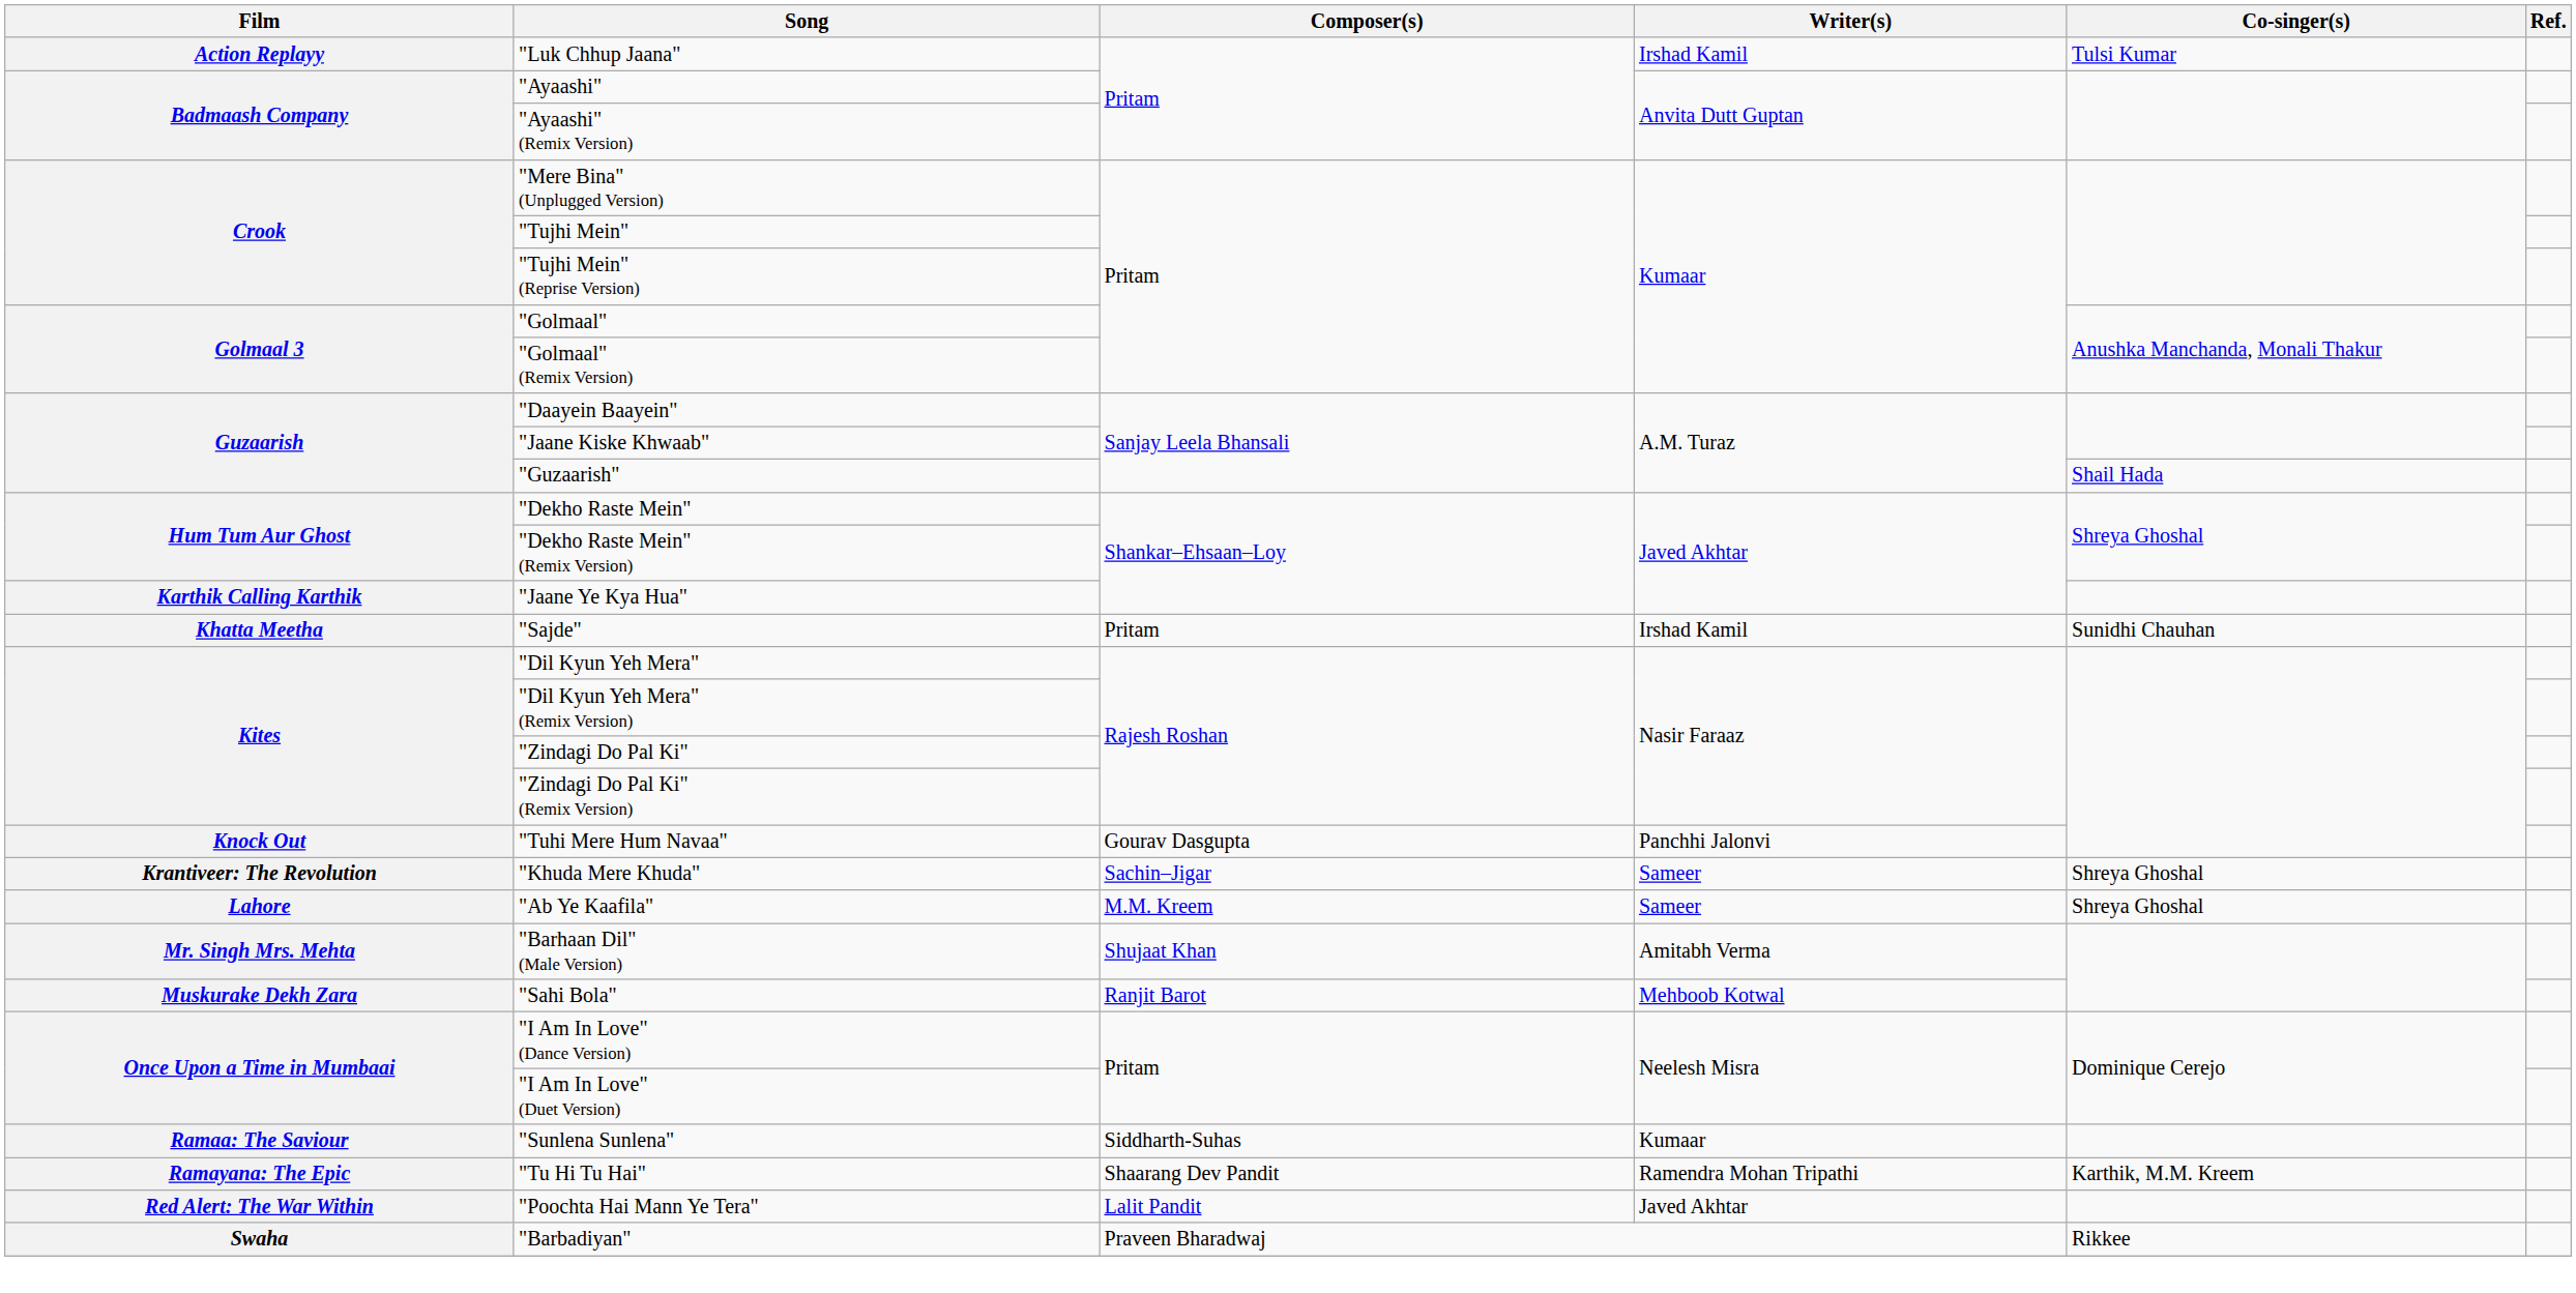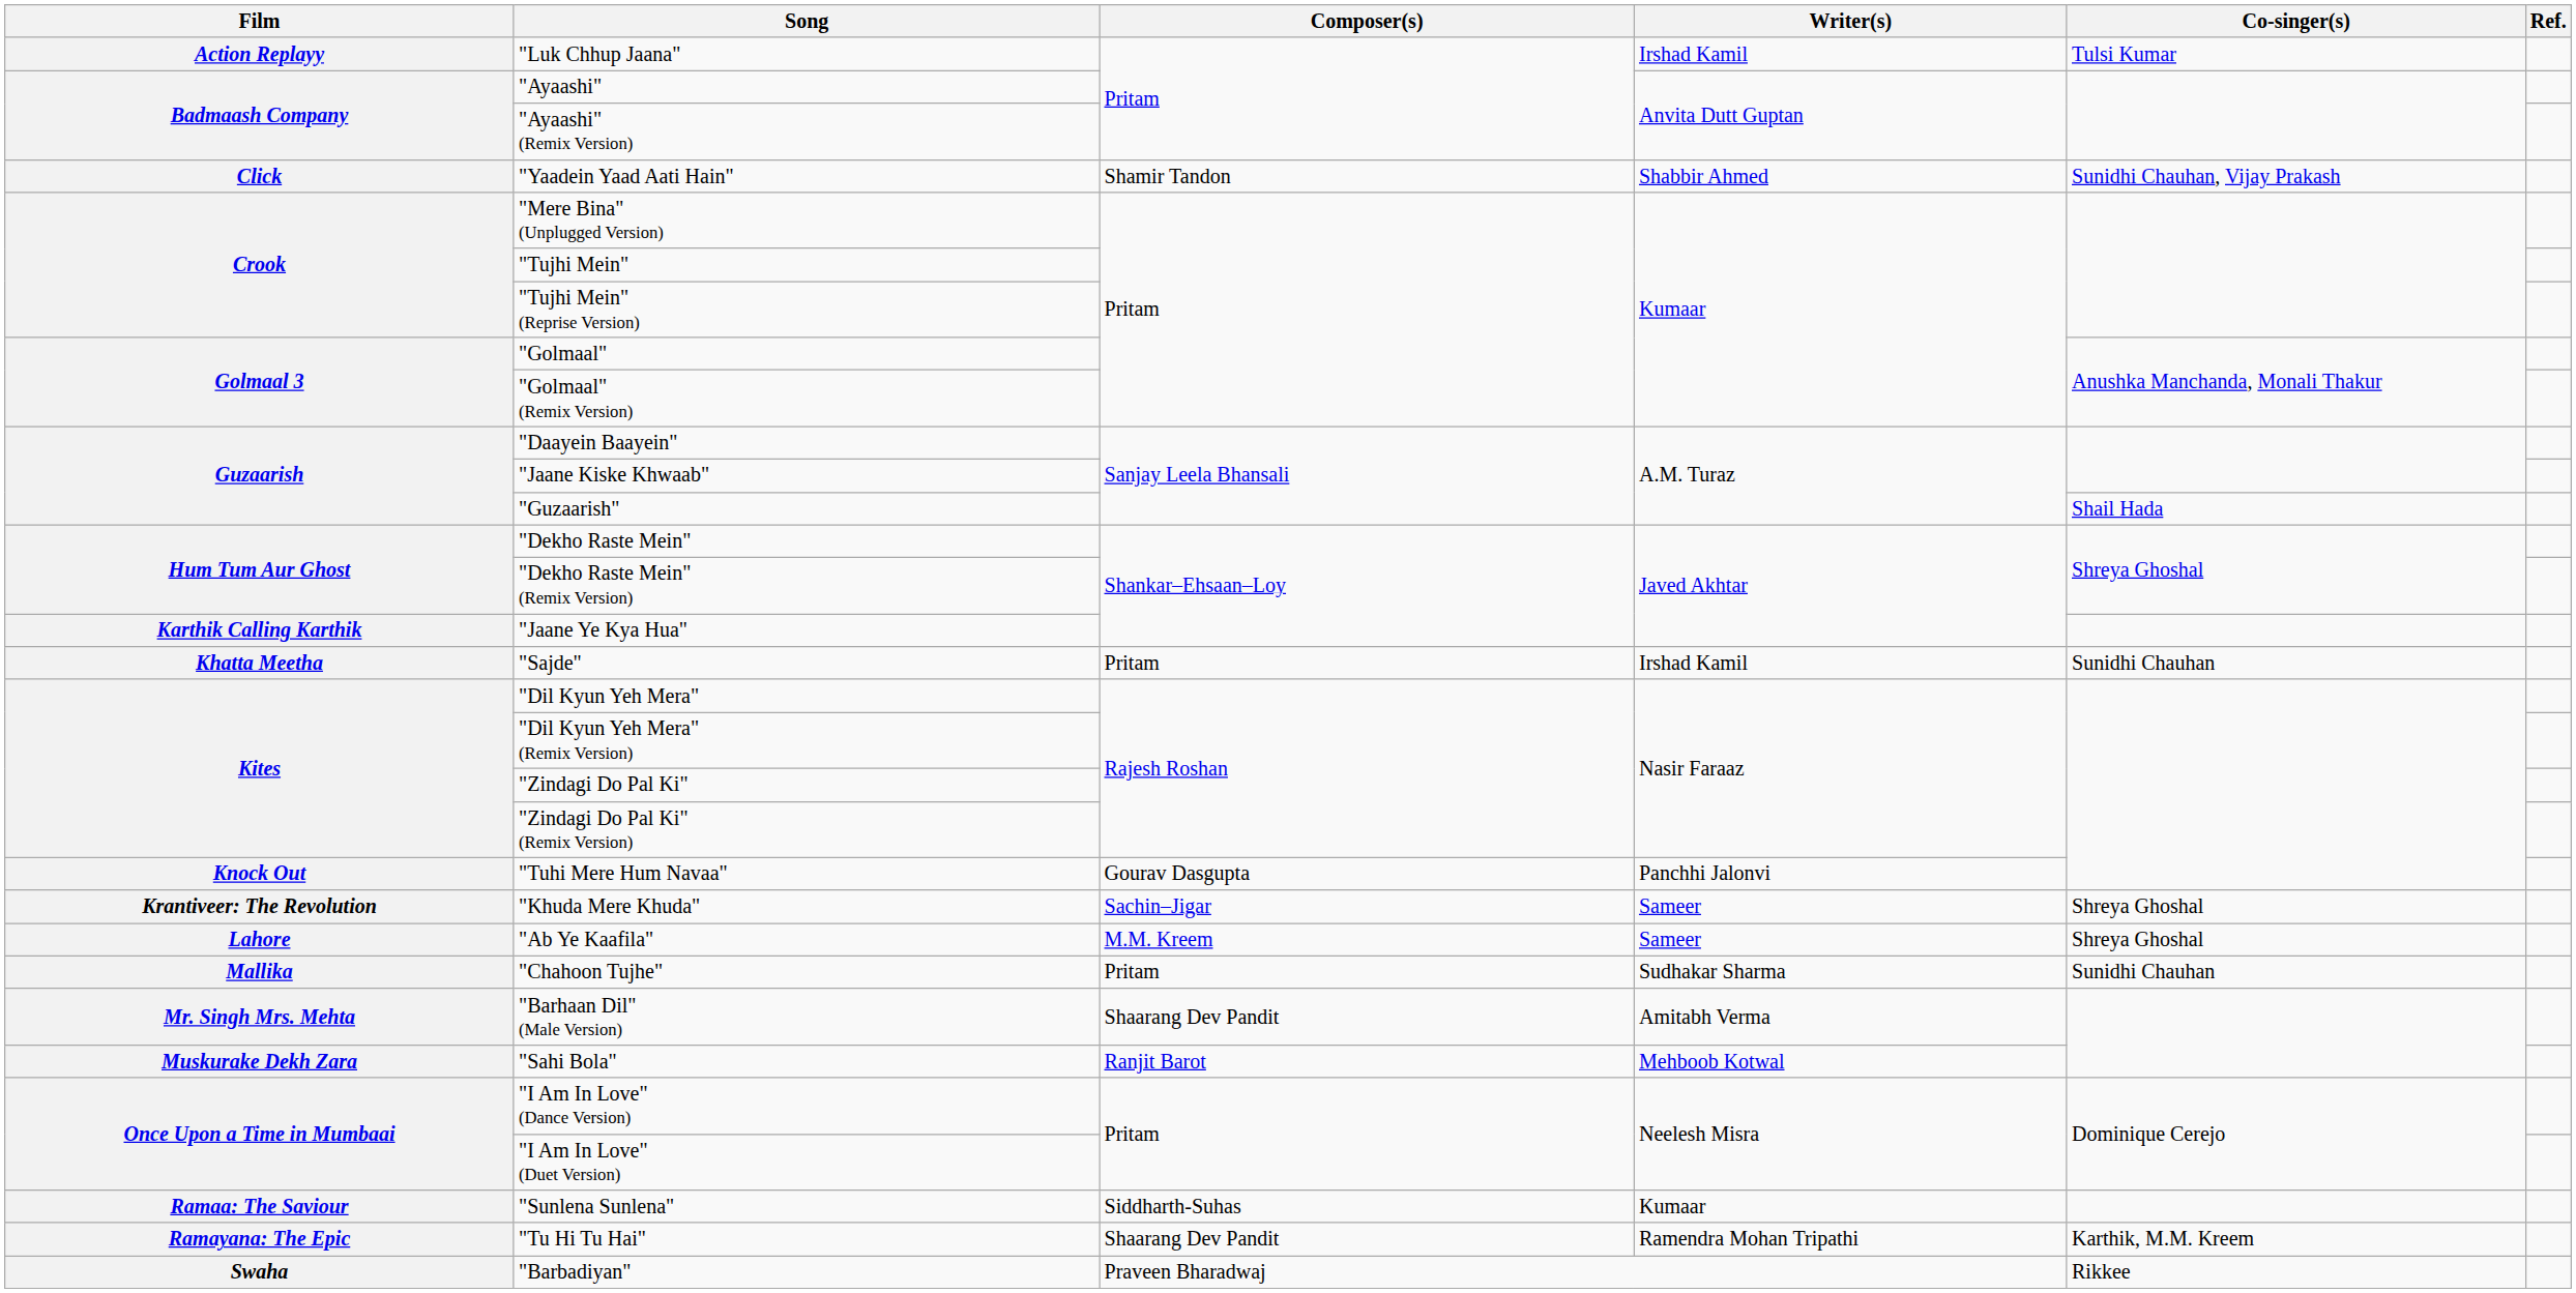+ row: Click | "Yaadein Yaad Aati Hain" | Shamir Tandon | Shabbir Ahmed | Sunidhi Chauhan, Vijay Prakash
+ row: Mallika | "Chahoon Tujhe" | Pritam | Sudhakar Sharma | Sunidhi Chauhan
"Barhaan Dil" (Male Version) | Composer(s): Shujaat Khan -> Shaarang Dev Pandit
- row: Red Alert: The War Within | "Poochta Hai Mann Ye Tera" | Lalit Pandit | Javed Akhtar
